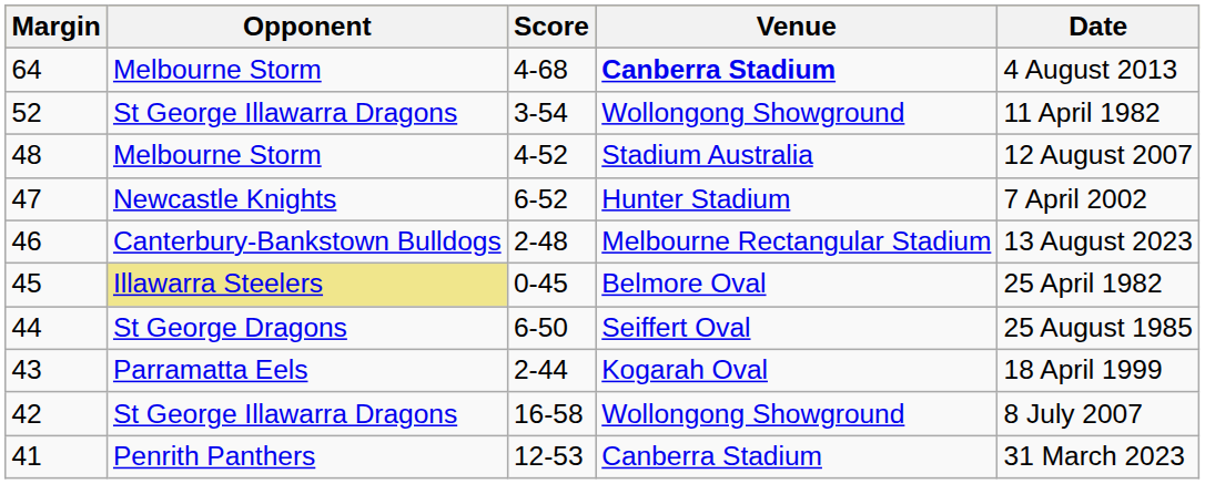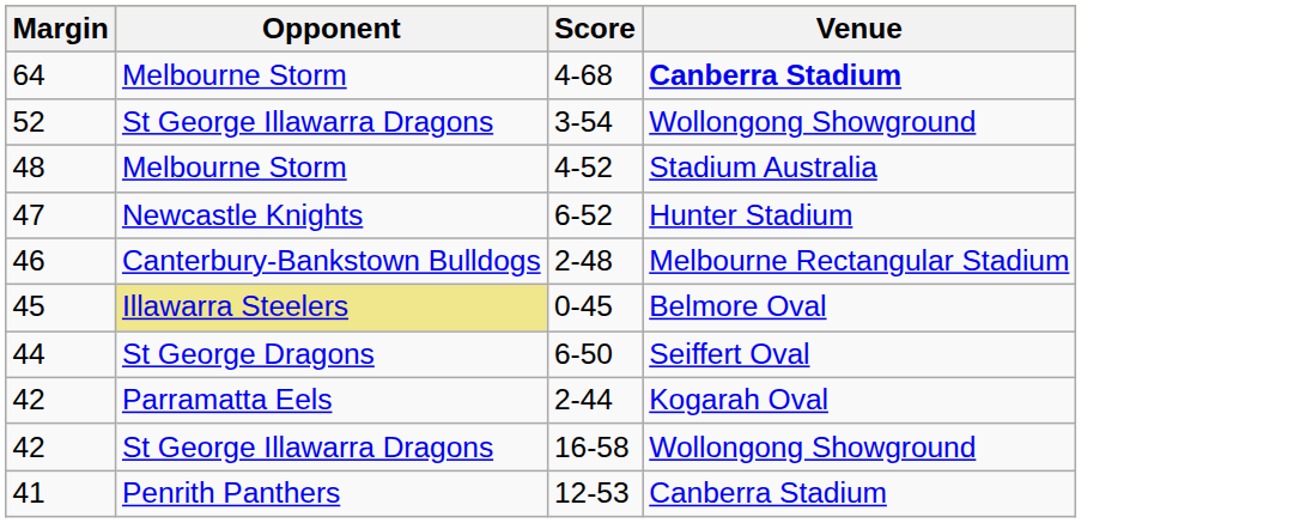- column: Date | 4 August 2013 | 11 April 1982 | 12 August 2007 | 7 April 2002 | 13 August 2023 | 25 April 1982 | 25 August 1985 | 18 April 1999 | 8 July 2007 | 31 March 2023
2-44 | Margin: 43 -> 42
